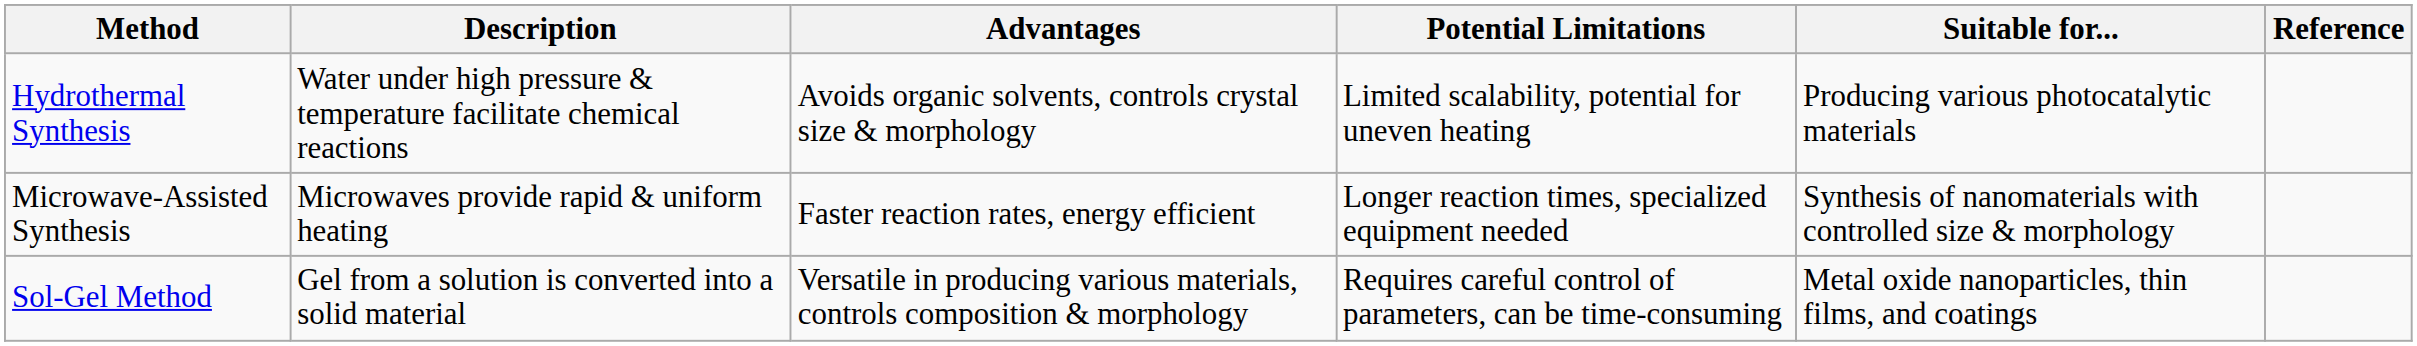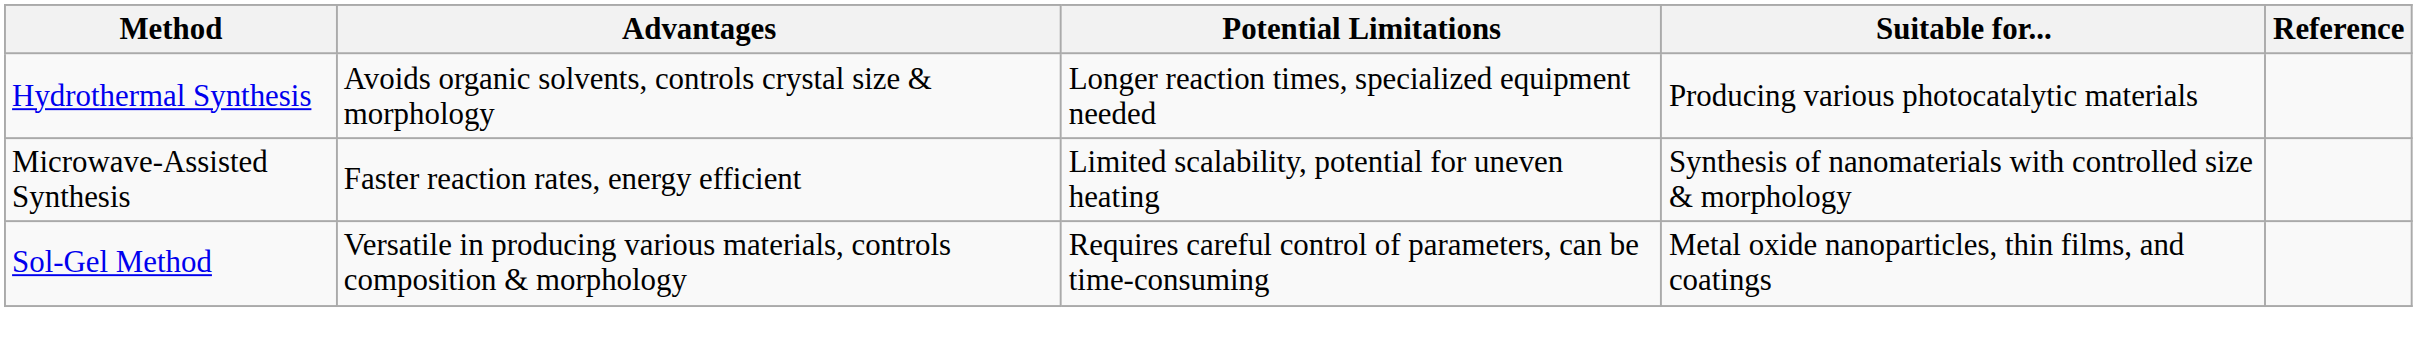- column: Description | Water under high pressure & temperature facilitate chemical reactions | Microwaves provide rapid & uniform heating | Gel from a solution is converted into a solid material
Hydrothermal Synthesis | Potential Limitations: Limited scalability, potential for uneven heating -> Longer reaction times, specialized equipment needed
Microwave-Assisted Synthesis | Potential Limitations: Longer reaction times, specialized equipment needed -> Limited scalability, potential for uneven heating
